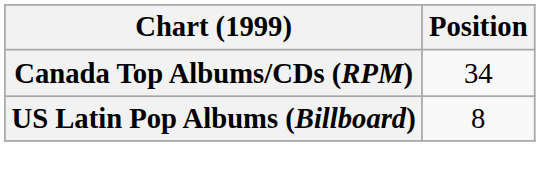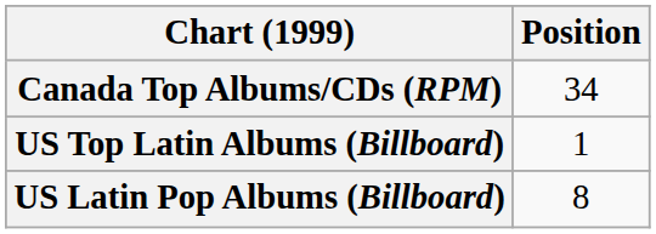+ row: US Top Latin Albums (Billboard) | 1
